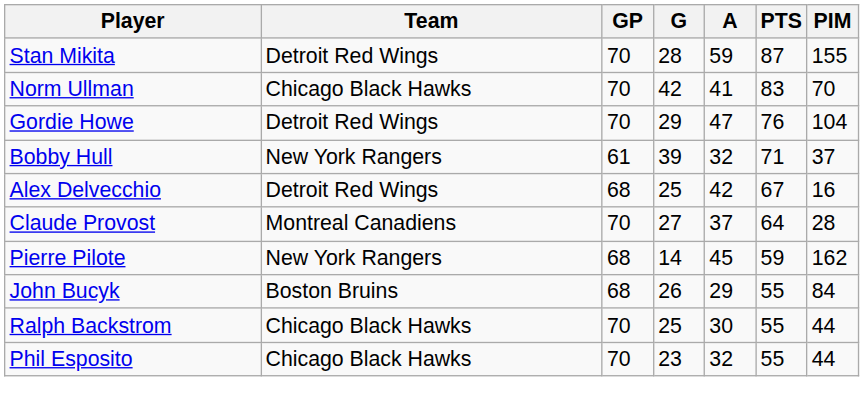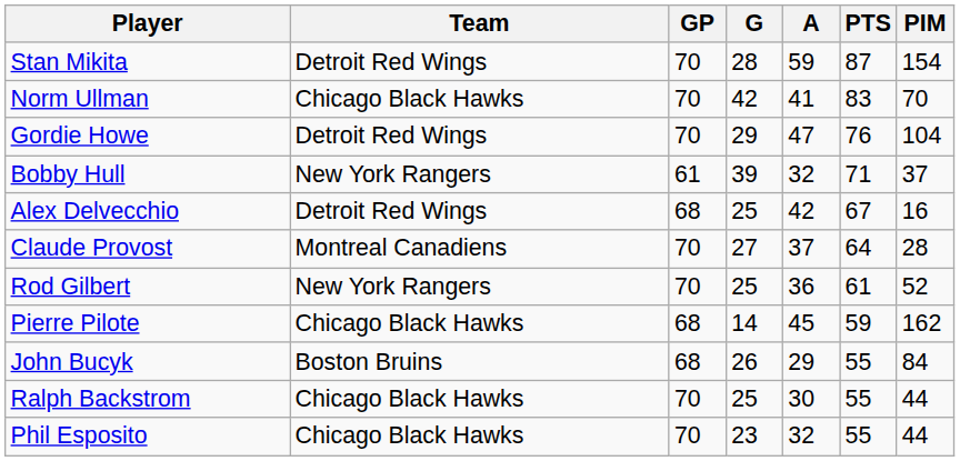Stan Mikita | PIM: 155 -> 154
+ row: Rod Gilbert | New York Rangers | 70 | 25 | 36 | 61 | 52
Pierre Pilote | Team: New York Rangers -> Chicago Black Hawks
